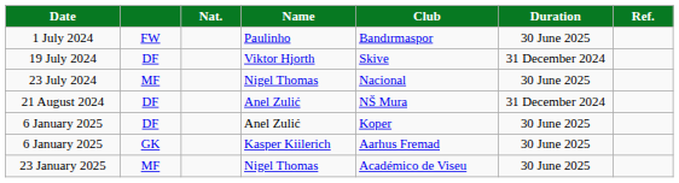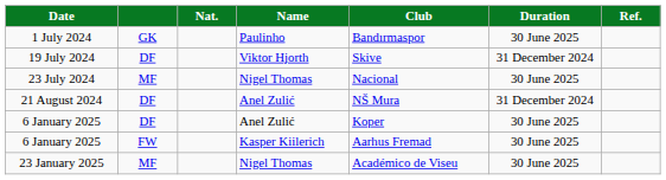1 July 2024 | column 2: FW -> GK
6 January 2025 / Kasper Kiilerich | column 2: GK -> FW
